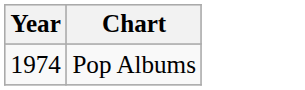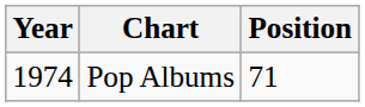+ column: Position | 71
